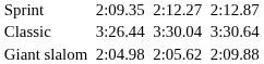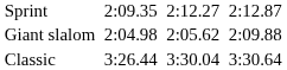rows swapped: Classic <-> Giant slalom
